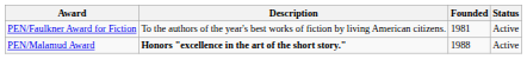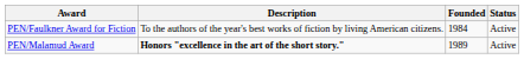PEN/Faulkner Award for Fiction | Founded: 1981 -> 1984
PEN/Malamud Award | Founded: 1988 -> 1989
